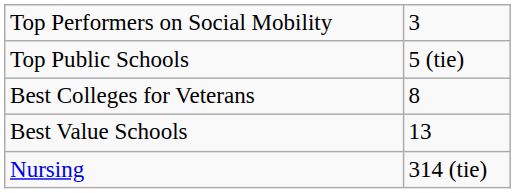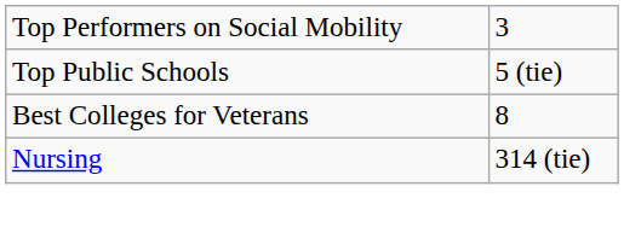- row: Best Value Schools | 13
